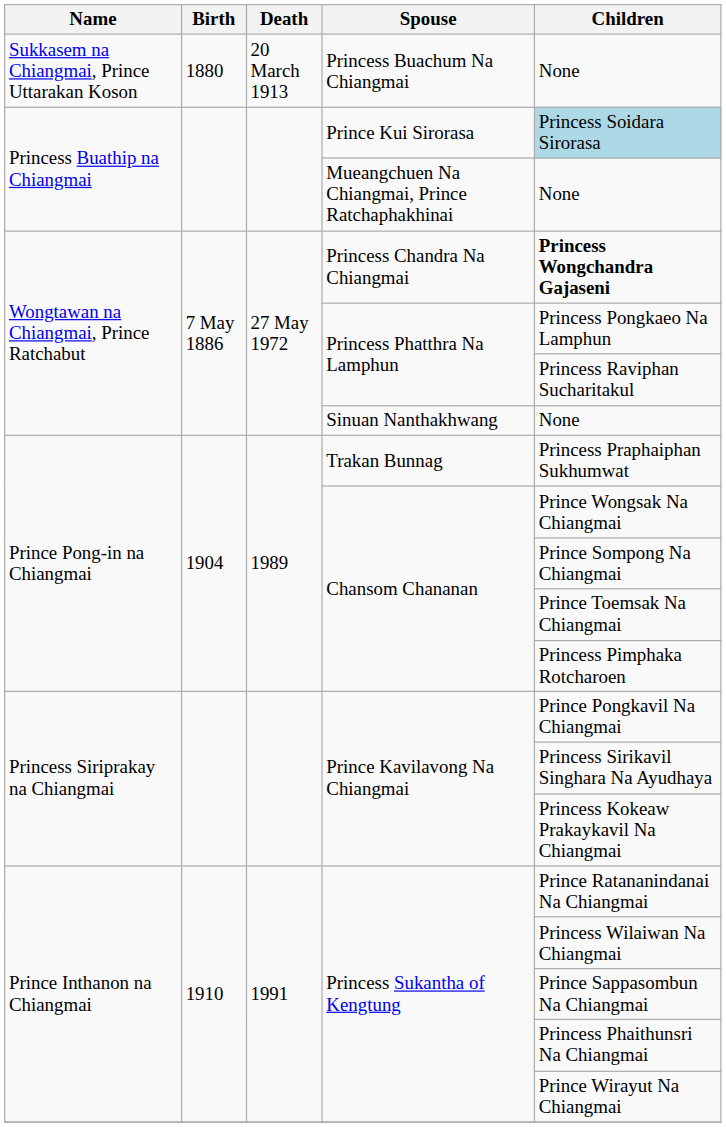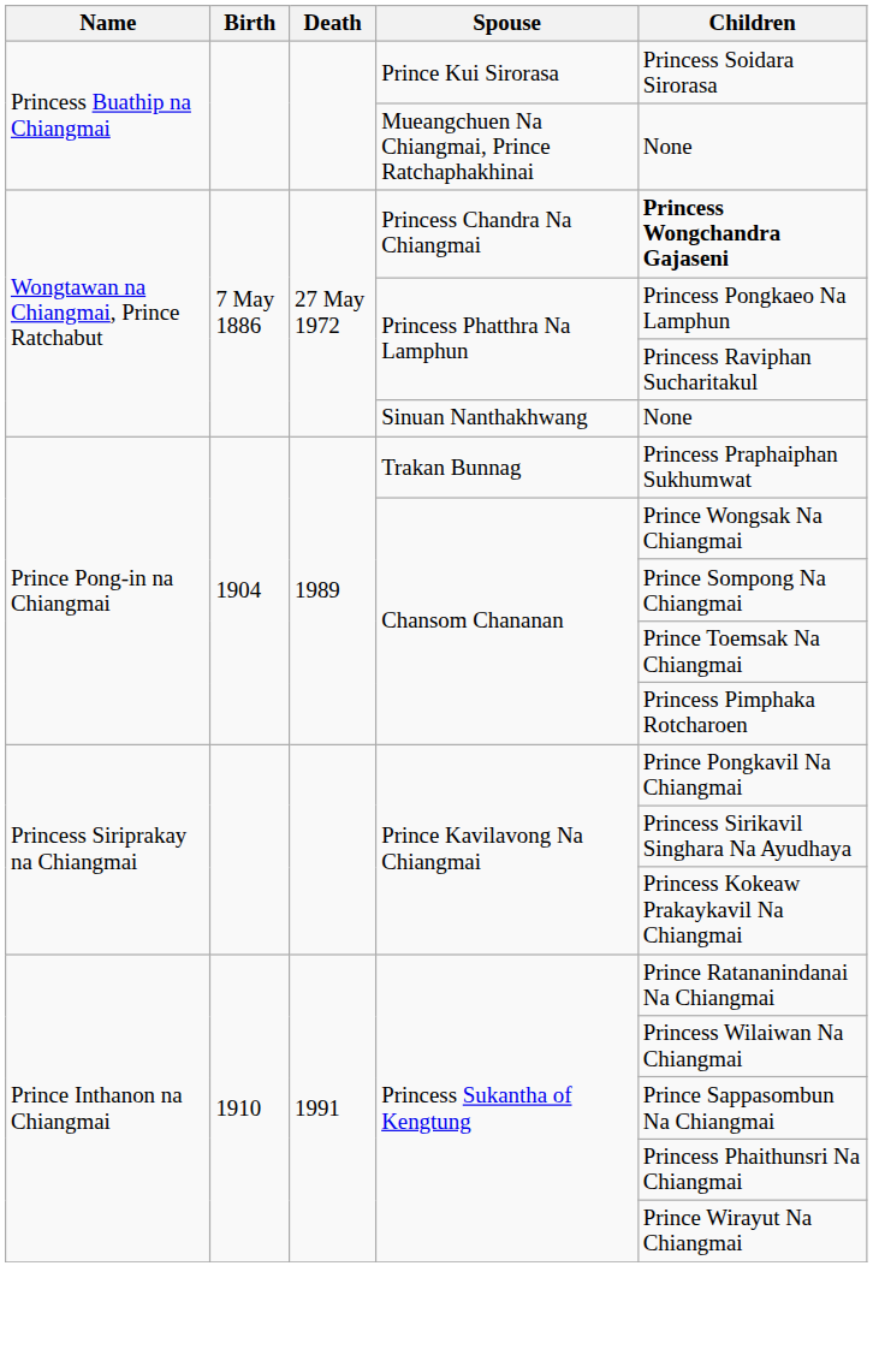- row: Sukkasem na Chiangmai, Prince Uttarakan Koson | 1880 | 20 March 1913 | Princess Buachum Na Chiangmai | None
Prince Kui Sirorasa | Children: lightblue background -> no background
